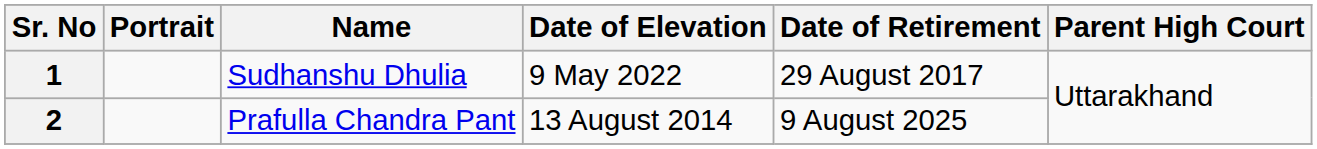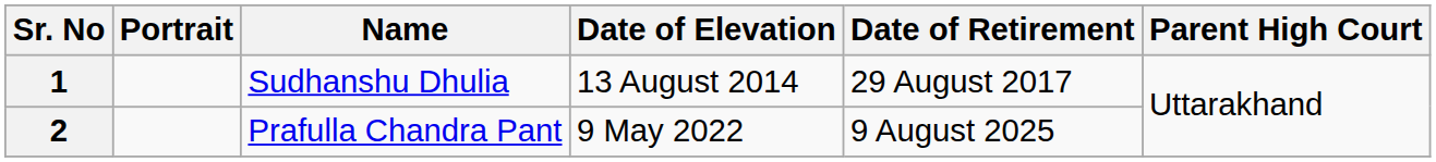1 | Date of Elevation: 9 May 2022 -> 13 August 2014
2 | Date of Elevation: 13 August 2014 -> 9 May 2022
